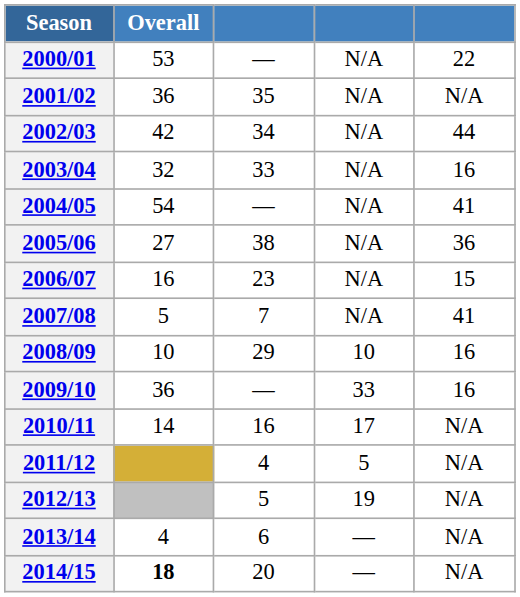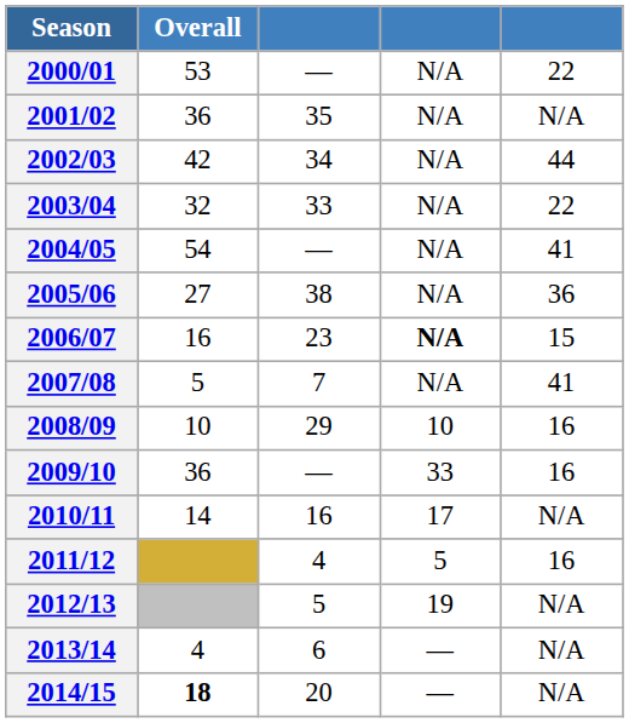2003/04 | column 5: 16 -> 22
2006/07 | column 4: normal -> bold
2011/12 | column 5: N/A -> 16
